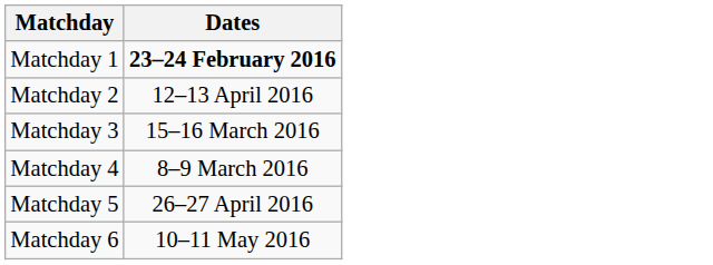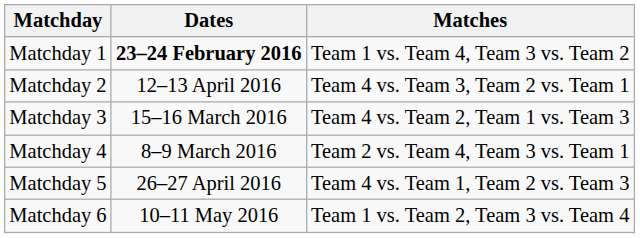+ column: Matches | Team 1 vs. Team 4, Team 3 vs. Team 2 | Team 4 vs. Team 3, Team 2 vs. Team 1 | Team 4 vs. Team 2, Team 1 vs. Team 3 | Team 2 vs. Team 4, Team 3 vs. Team 1 | Team 4 vs. Team 1, Team 2 vs. Team 3 | Team 1 vs. Team 2, Team 3 vs. Team 4
